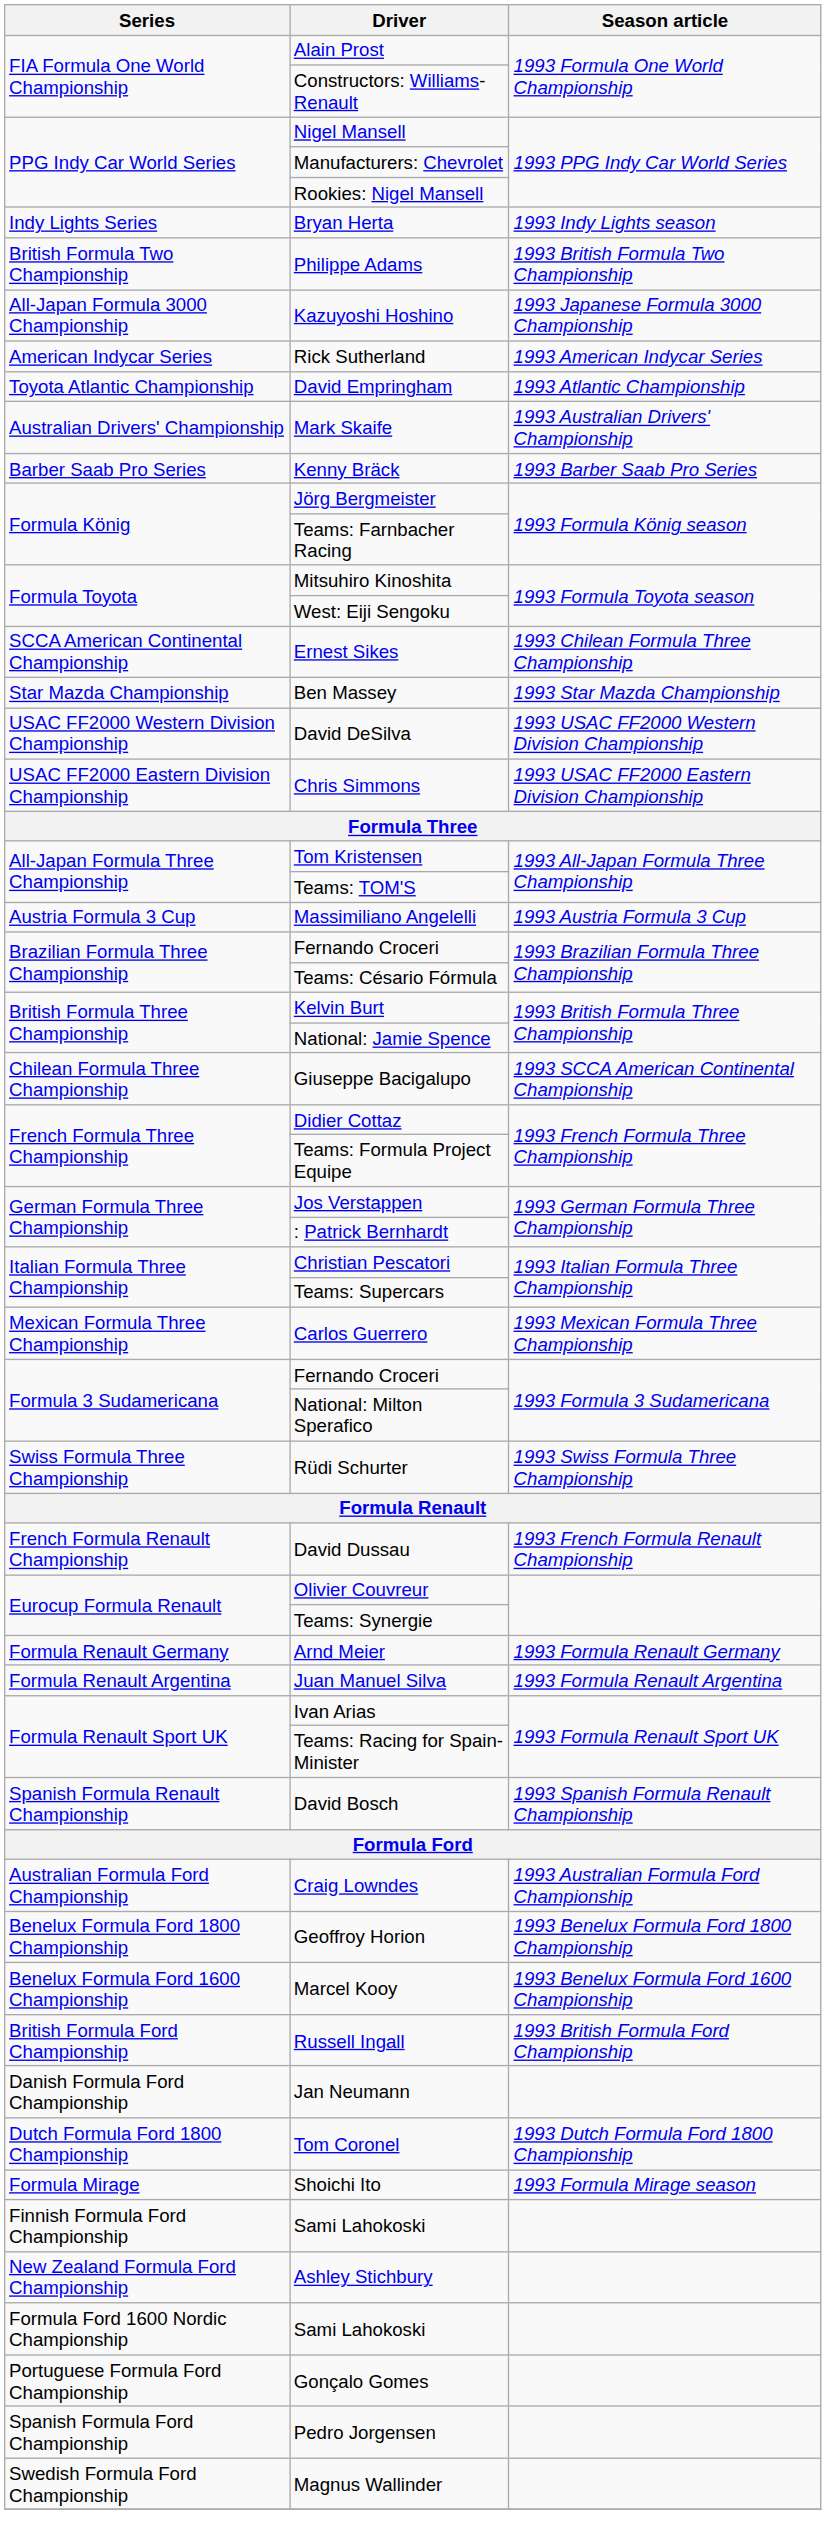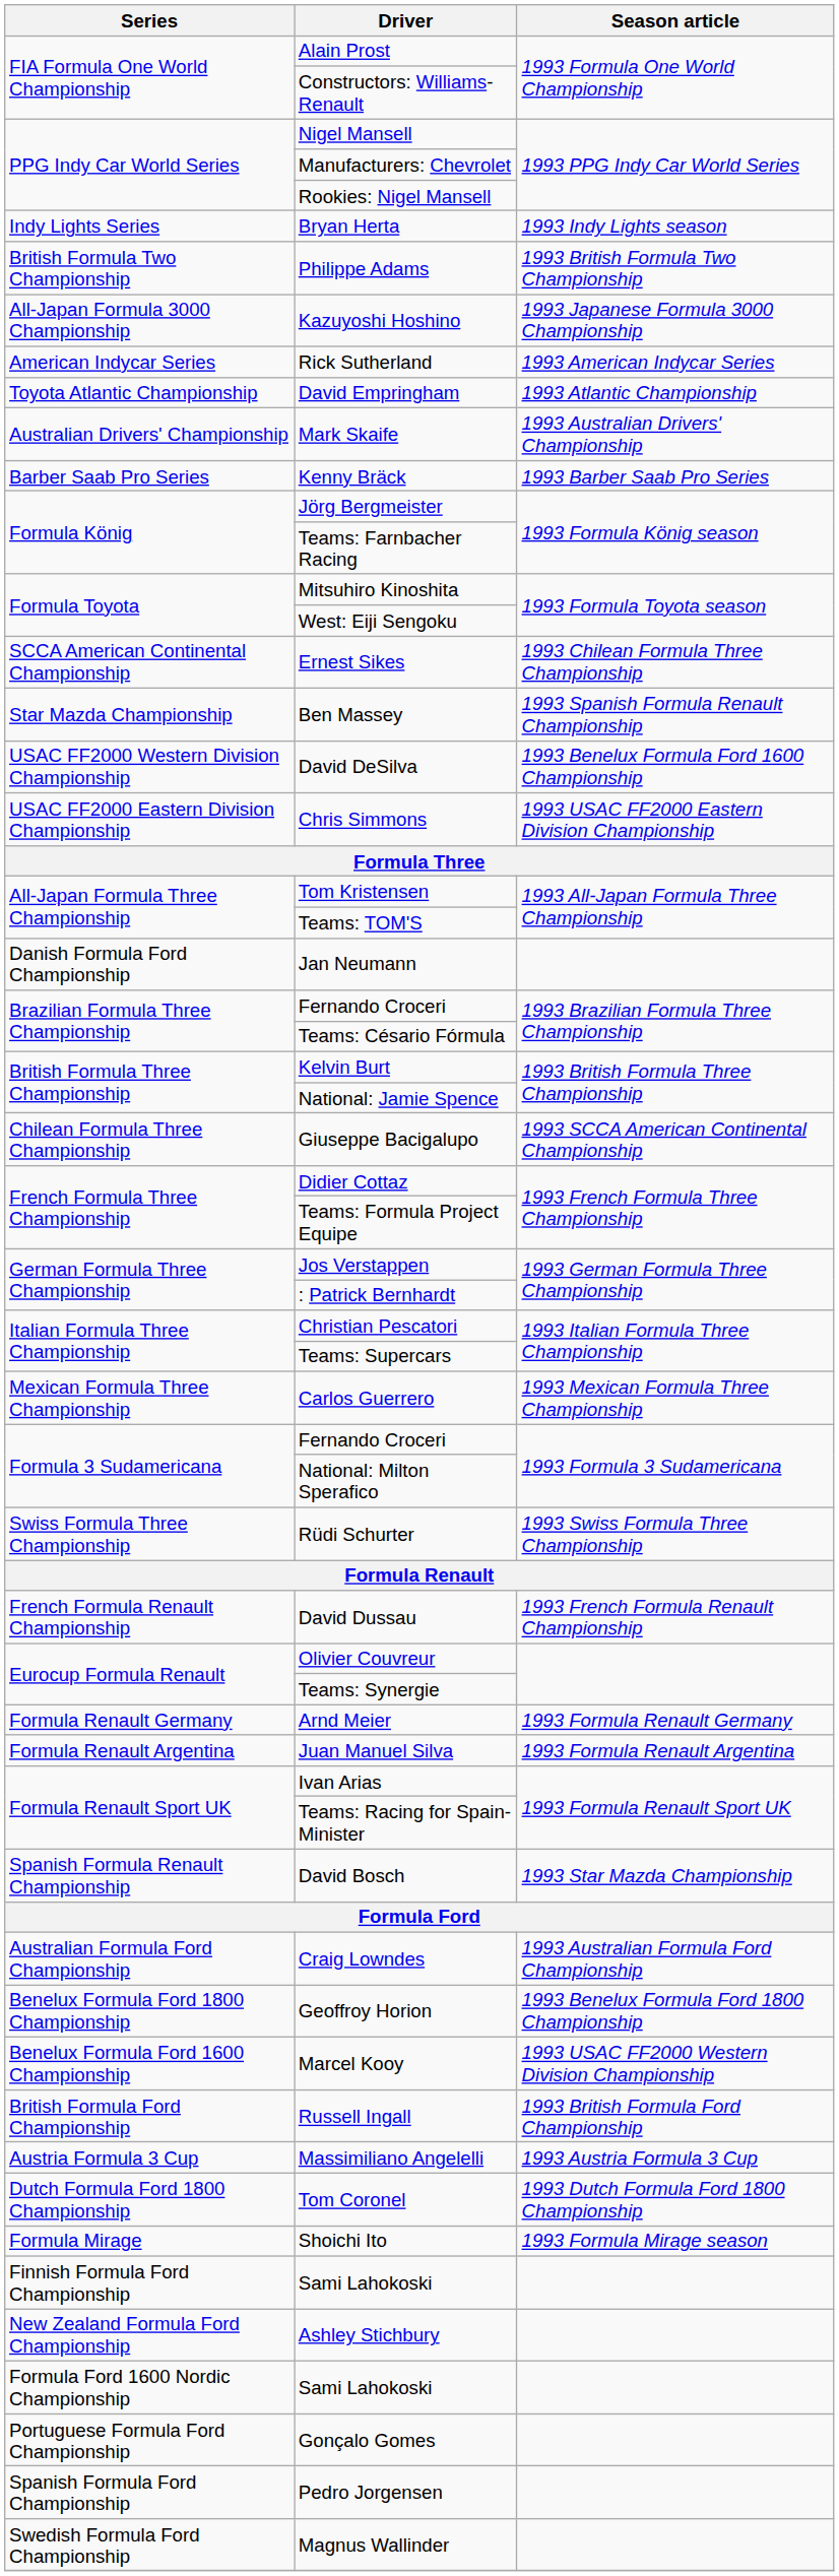Ben Massey | Season article: 1993 Star Mazda Championship -> 1993 Spanish Formula Renault Championship
David DeSilva | Season article: 1993 USAC FF2000 Western Division Championship -> 1993 Benelux Formula Ford 1600 Championship
rows swapped: Massimiliano Angelelli <-> Jan Neumann
David Bosch | Season article: 1993 Spanish Formula Renault Championship -> 1993 Star Mazda Championship
Marcel Kooy | Season article: 1993 Benelux Formula Ford 1600 Championship -> 1993 USAC FF2000 Western Division Championship
